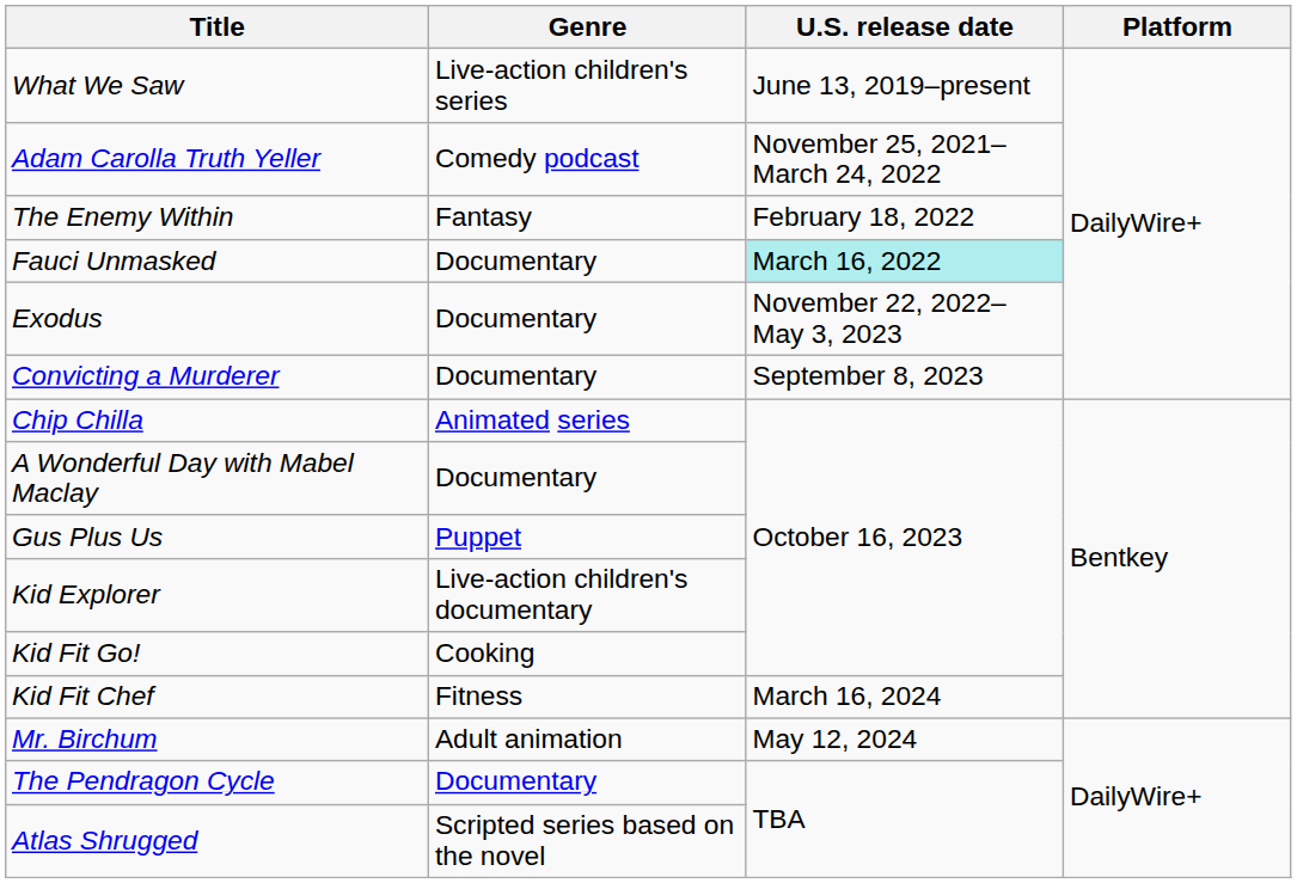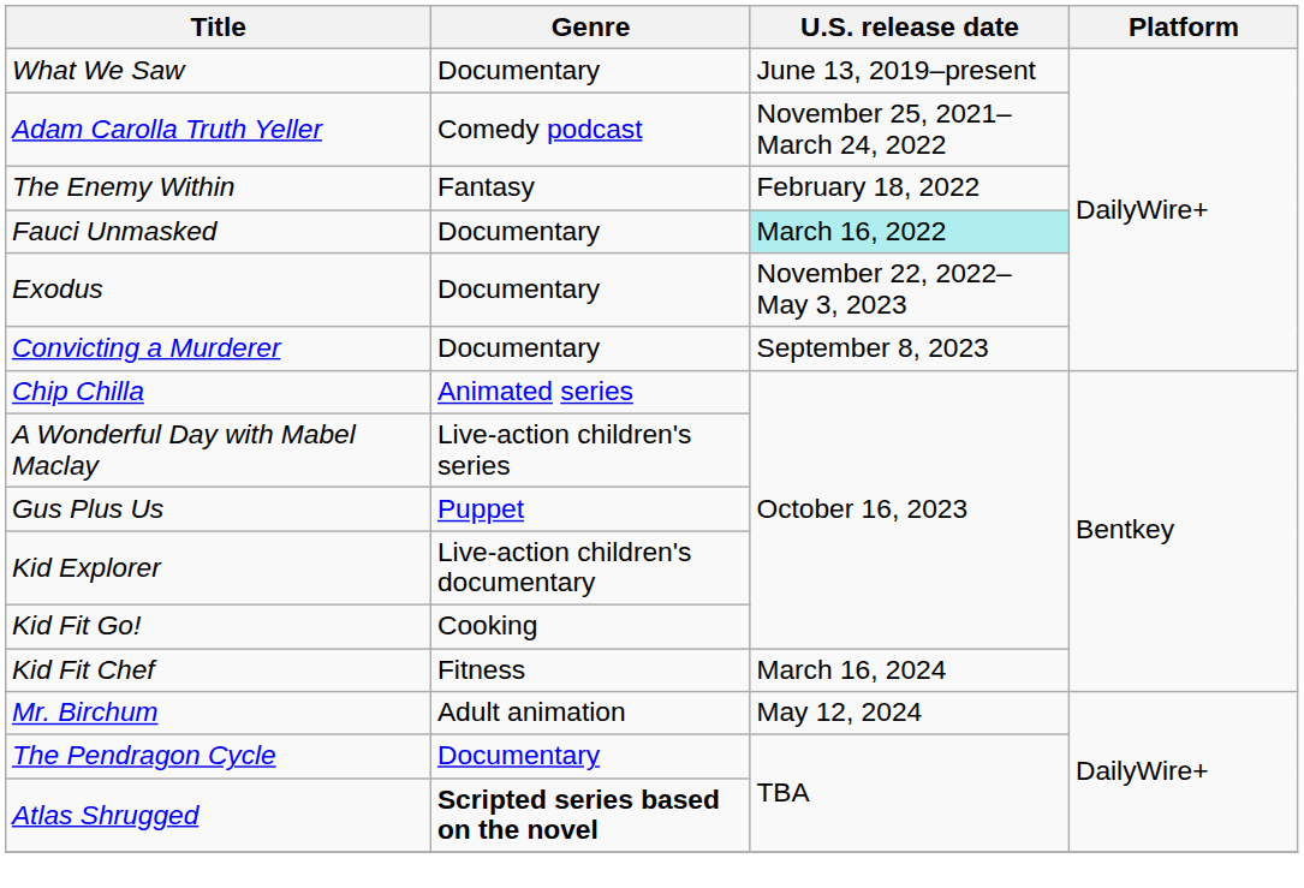What We Saw | Genre: Live-action children's series -> Documentary
A Wonderful Day with Mabel Maclay | Genre: Documentary -> Live-action children's series
Atlas Shrugged | Genre: normal -> bold
